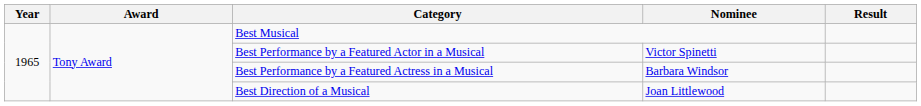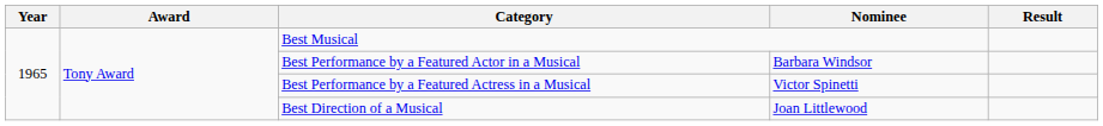Best Performance by a Featured Actor in a Musical | Nominee: Victor Spinetti -> Barbara Windsor
Best Performance by a Featured Actress in a Musical | Nominee: Barbara Windsor -> Victor Spinetti
